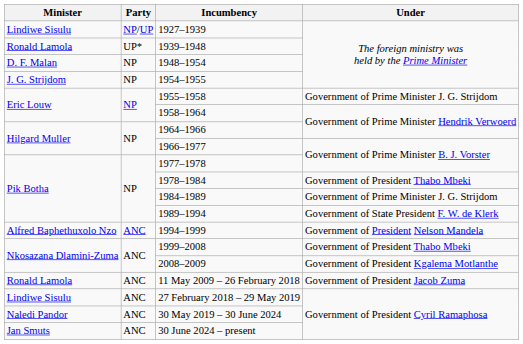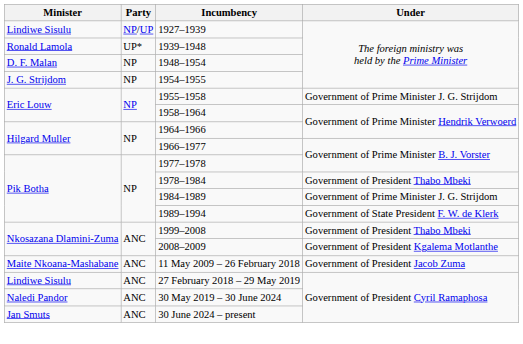- row: Alfred Baphethuxolo Nzo | ANC | 1994–1999 | Government of President Nelson Mandela
11 May 2009 – 26 February 2018 | Minister: Ronald Lamola -> Maite Nkoana-Mashabane
